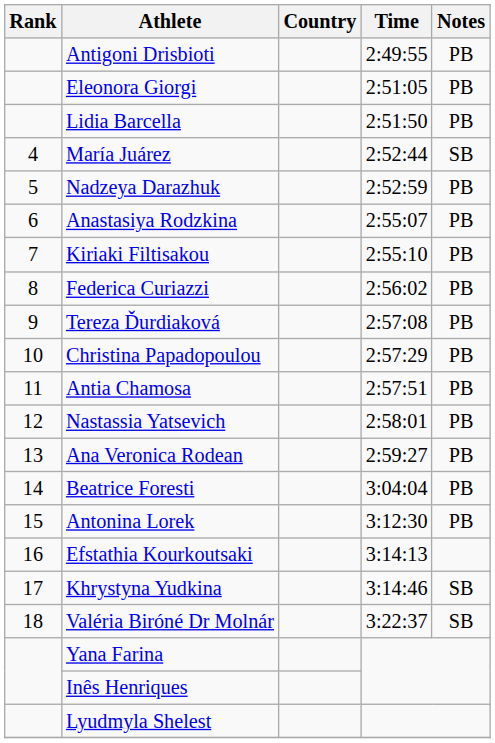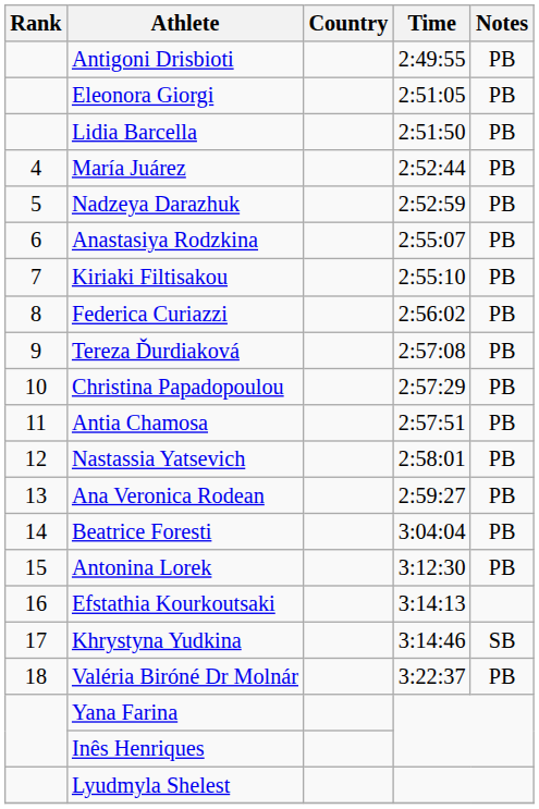María Juárez | Notes: SB -> PB
Valéria Biróné Dr Molnár | Notes: SB -> PB
